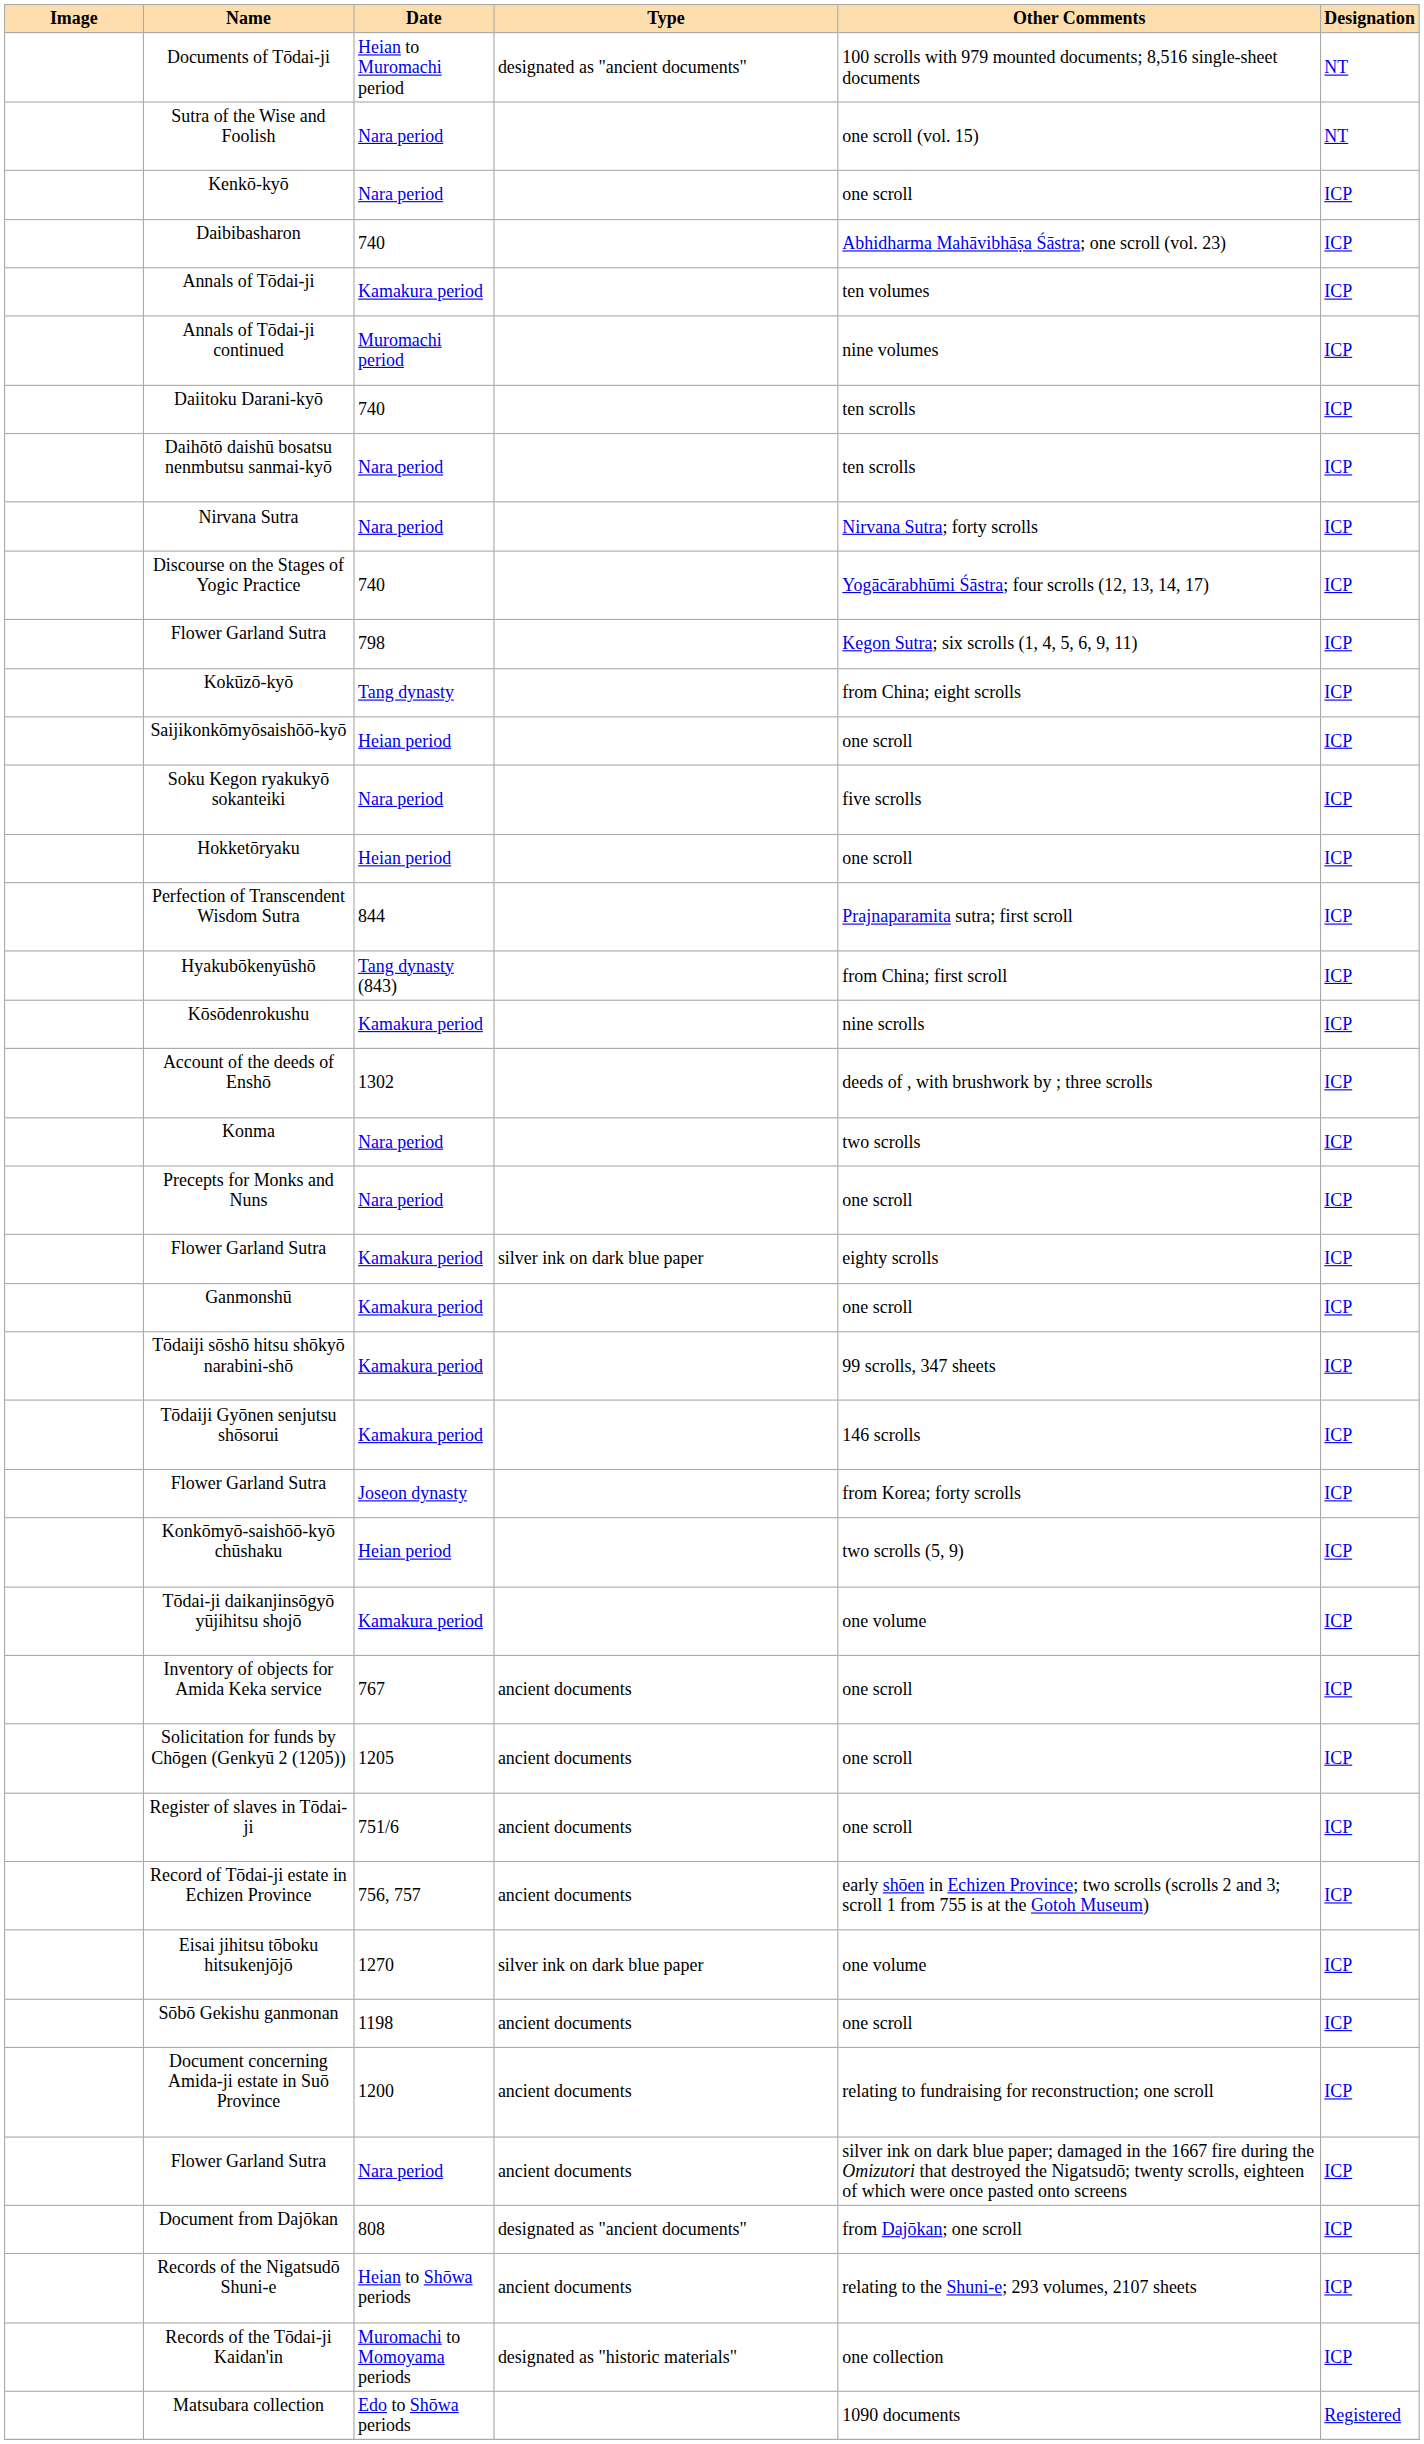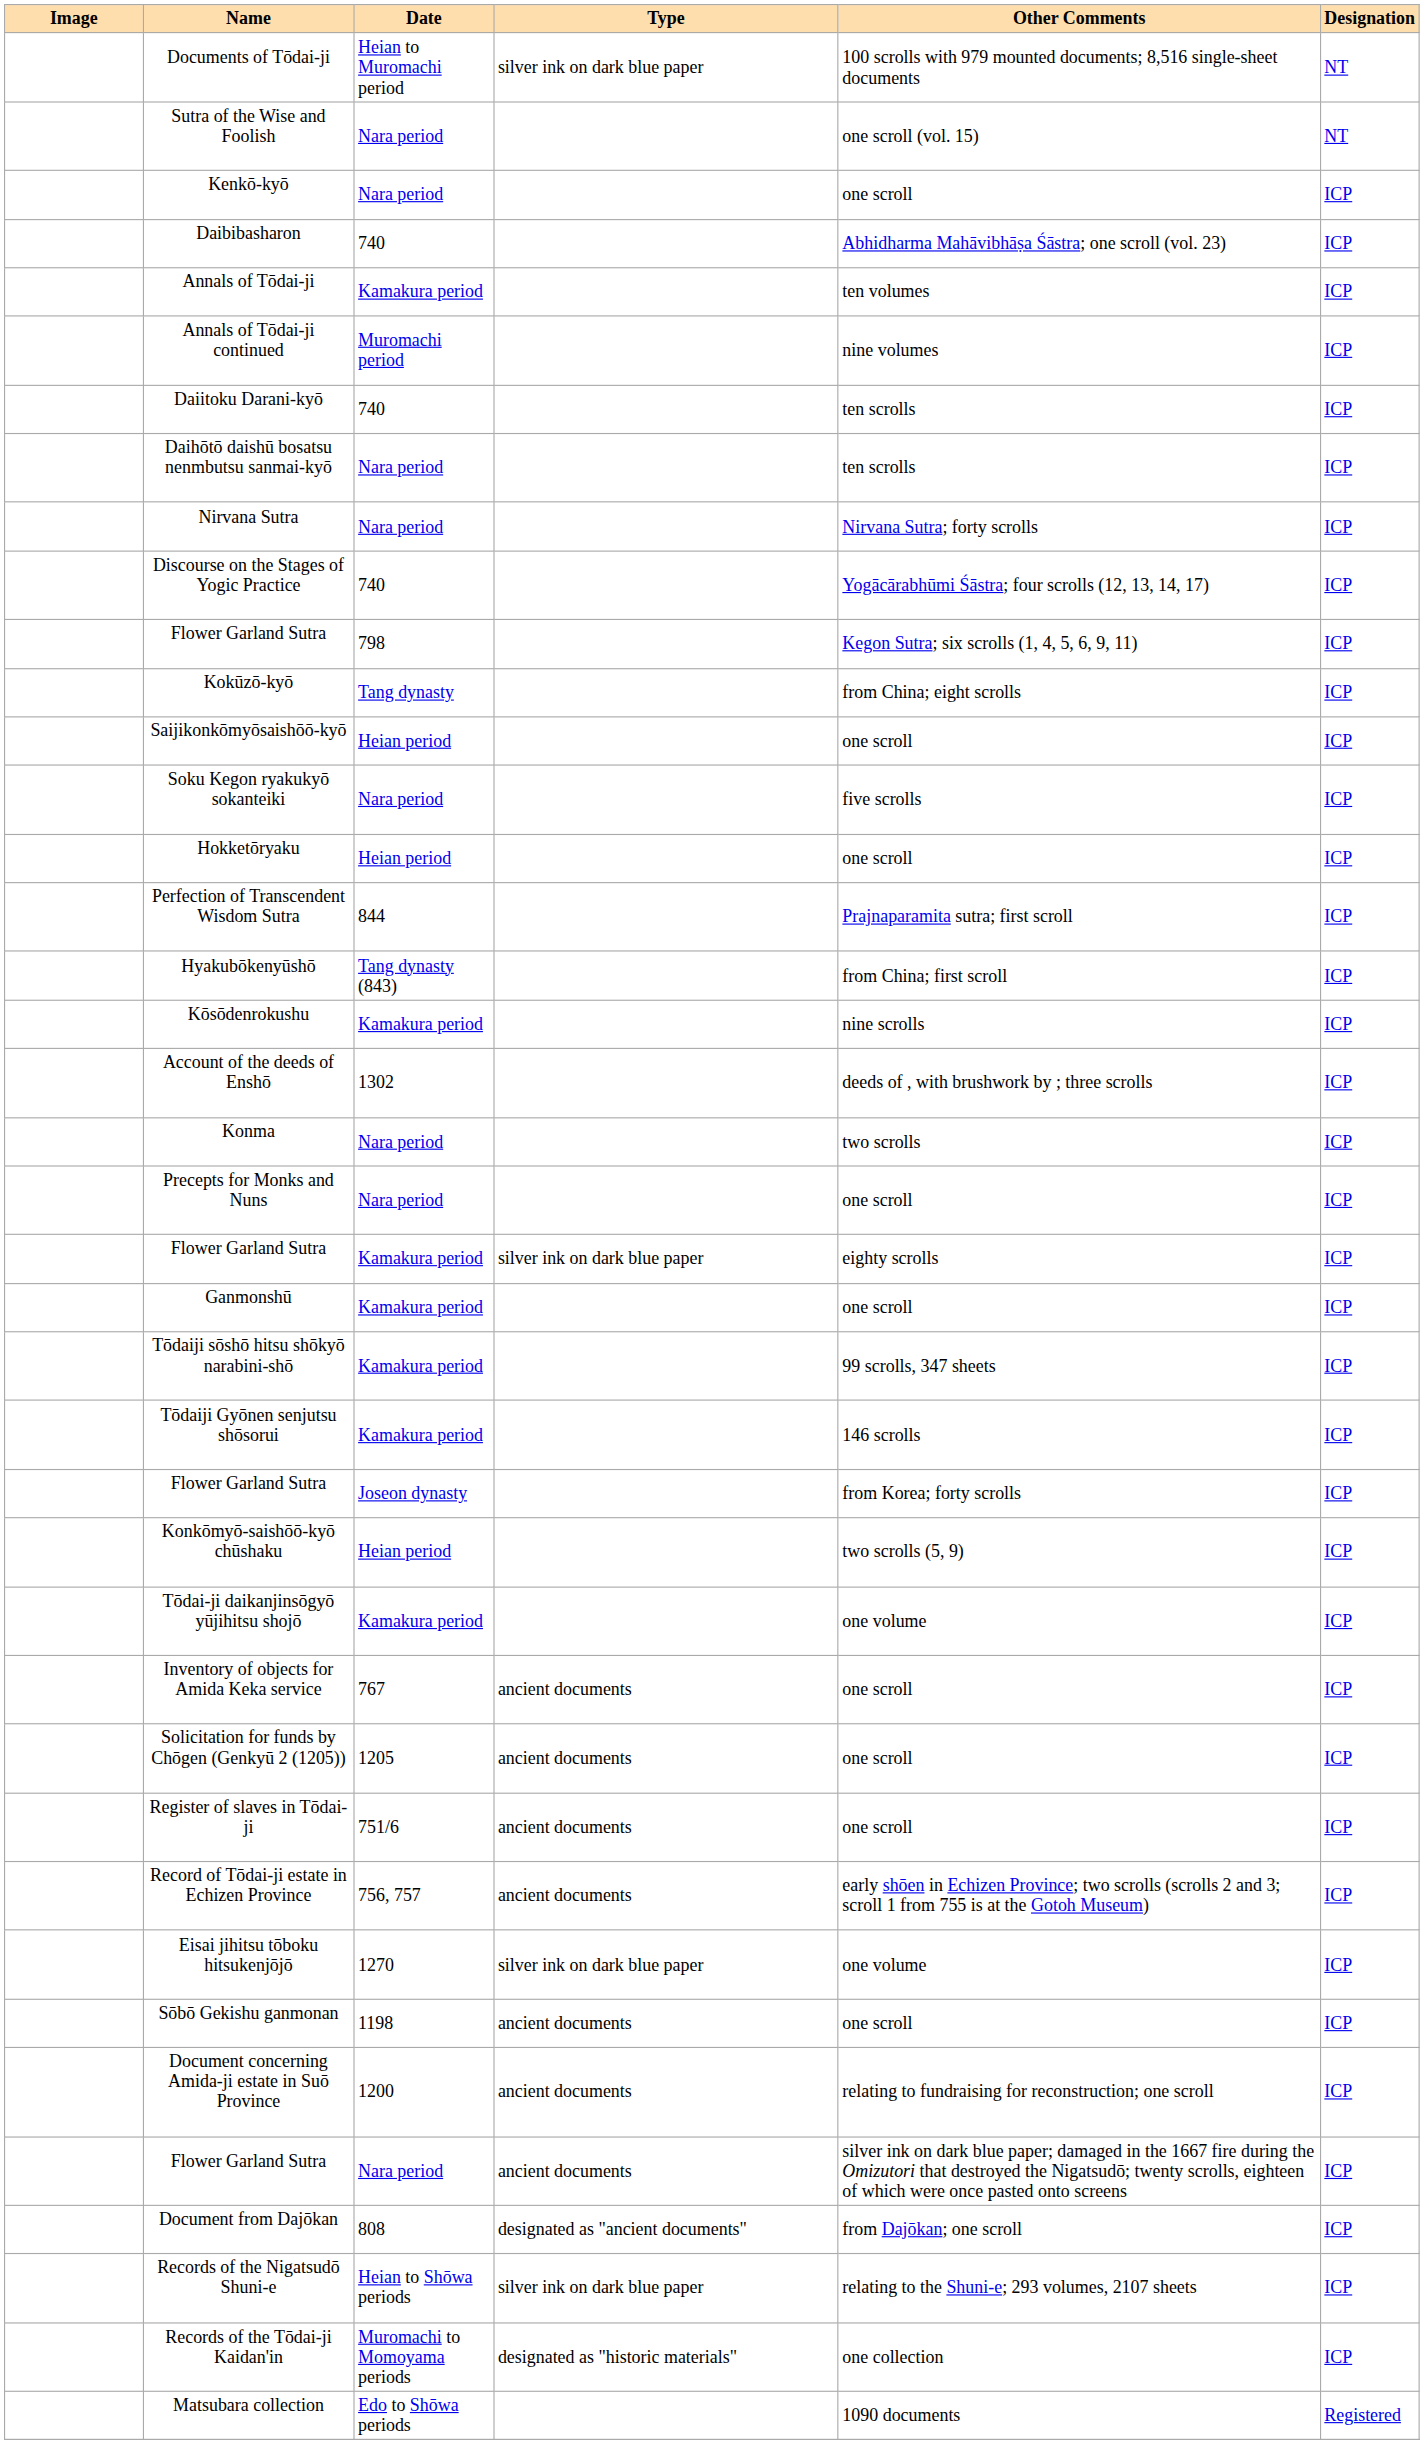Documents of Tōdai-ji | Type: designated as "ancient documents" -> silver ink on dark blue paper
Records of the Nigatsudō Shuni-e | Type: ancient documents -> silver ink on dark blue paper
